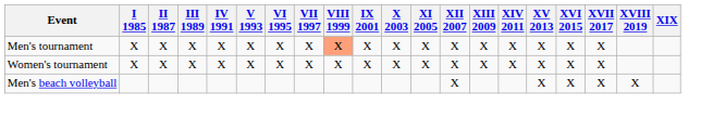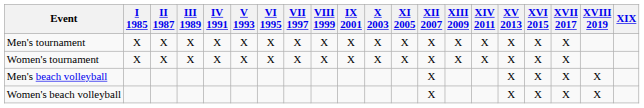Men's tournament | VIII 1999: lightsalmon background -> no background
+ row: Women's beach volleyball | X | X | X | X | X
